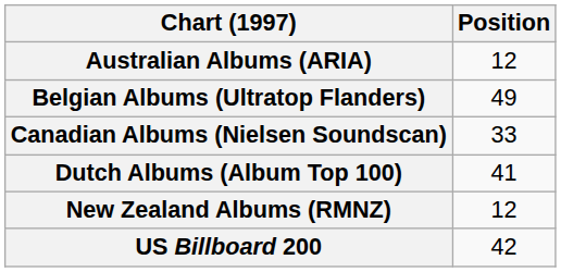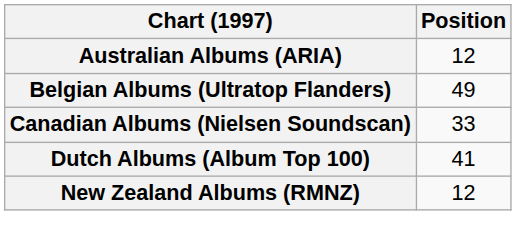- row: US Billboard 200 | 42
